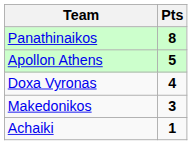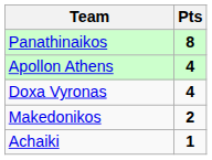Apollon Athens | Pts: 5 -> 4
Makedonikos | Pts: 3 -> 2
